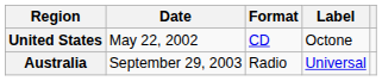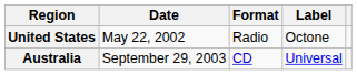United States | Format: CD -> Radio
Australia | Format: Radio -> CD
